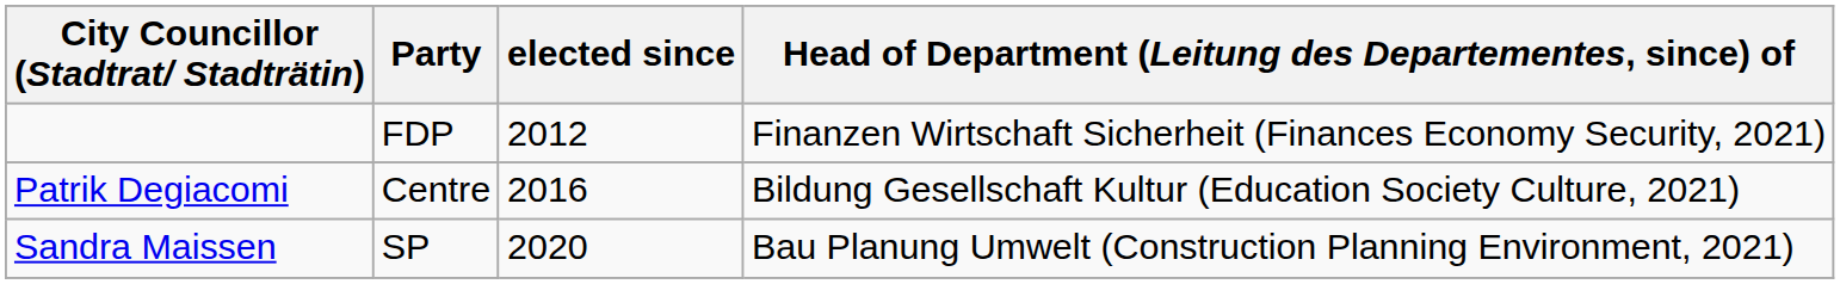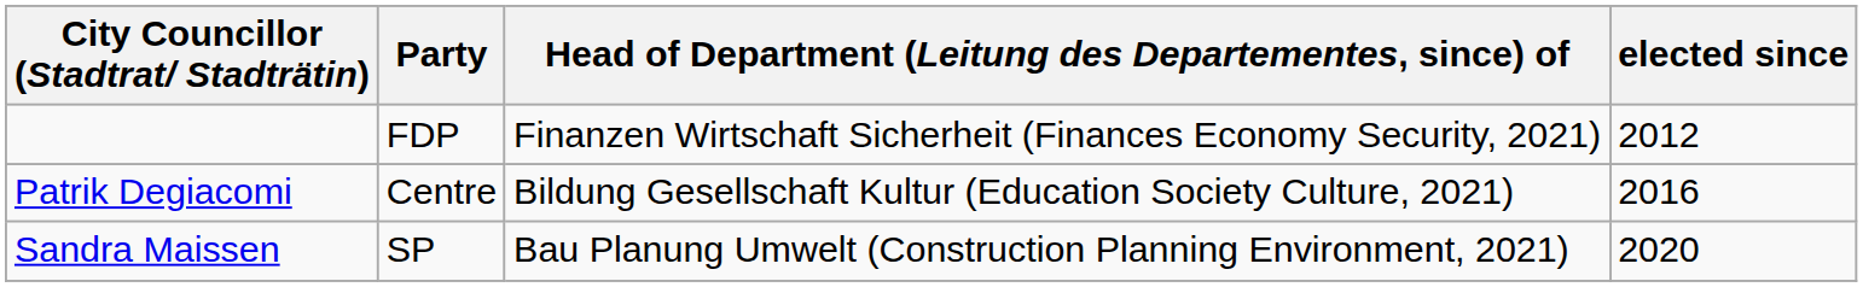columns swapped: Head of Department (Leitung des Departementes, since) of <-> elected since
